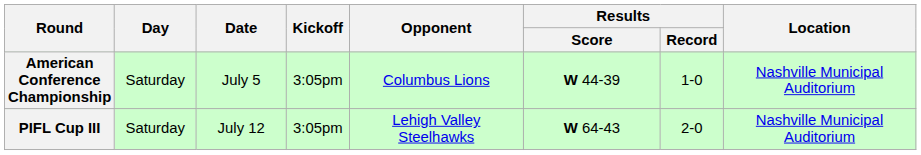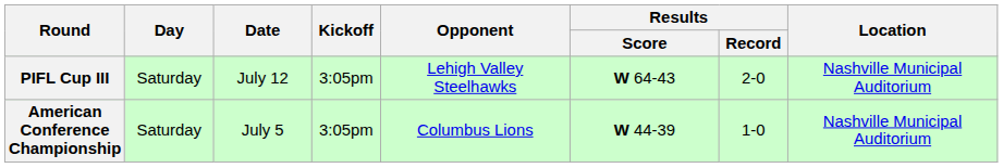rows swapped: American Conference Championship <-> PIFL Cup III
